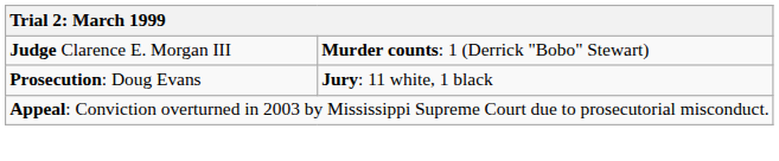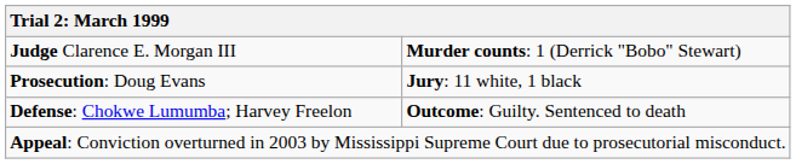+ row: Defense: Chokwe Lumumba; Harvey Freelon | Outcome: Guilty. Sentenced to death
